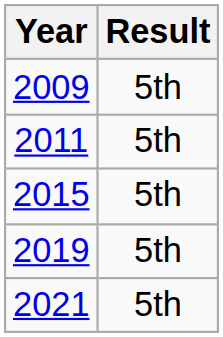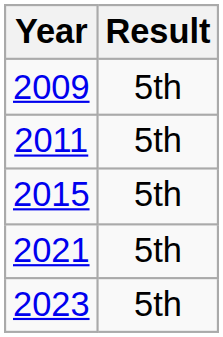- row: 2019 | 5th
+ row: 2023 | 5th
